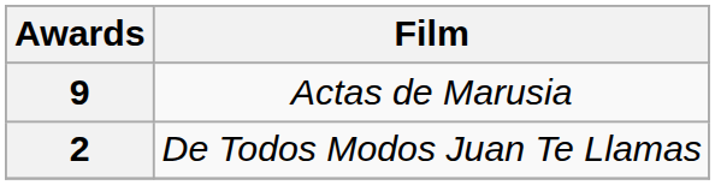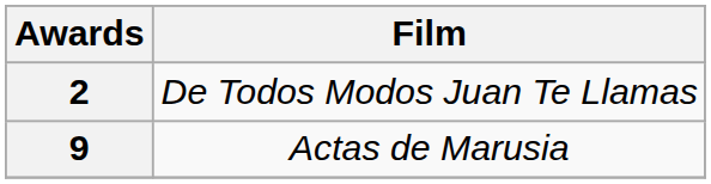rows swapped: 9 <-> 2
